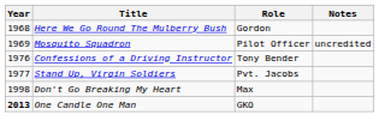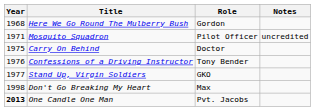Mosquito Squadron | Year: 1969 -> 1971
+ row: 1975 | Carry On Behind | Doctor
Stand Up, Virgin Soldiers | Role: Pvt. Jacobs -> GKO
One Candle One Man | Role: GKO -> Pvt. Jacobs
